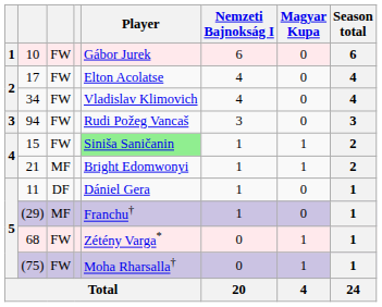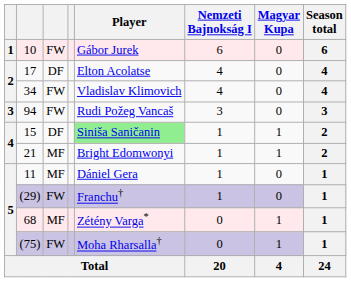17 | column 3: FW -> DF
15 | column 3: FW -> DF
11 | column 3: DF -> MF
(29) | column 3: MF -> FW
68 | column 3: FW -> MF
